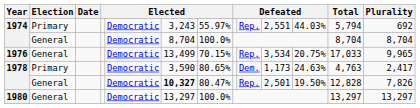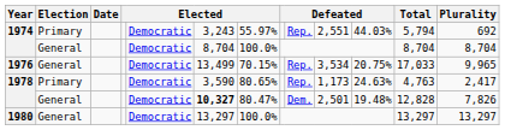1978 / Primary | column 9: Dem. -> Rep.
1978 / General | column 9: Rep. -> Dem.
1978 / General | column 11: 19.50% -> 19.48%
